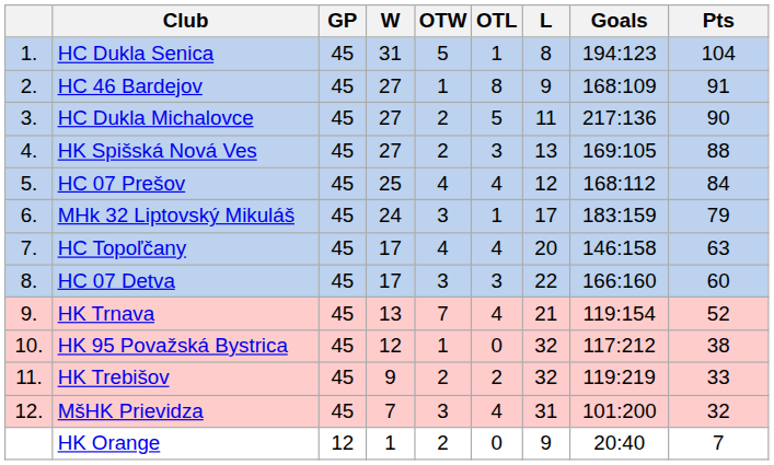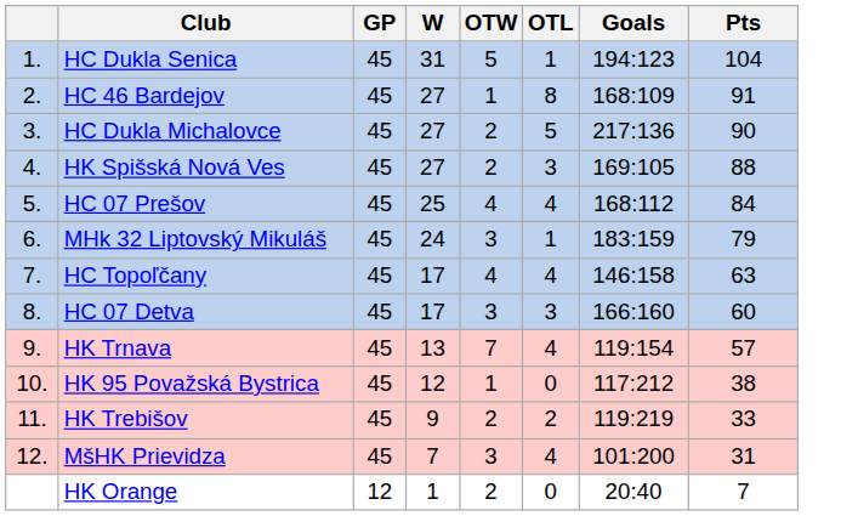- column: L | 8 | 9 | 11 | 13 | 12 | 17 | 20 | 22 | 21 | 32 | 32 | 31 | 9
HK Trnava | Pts: 52 -> 57
MšHK Prievidza | Pts: 32 -> 31
